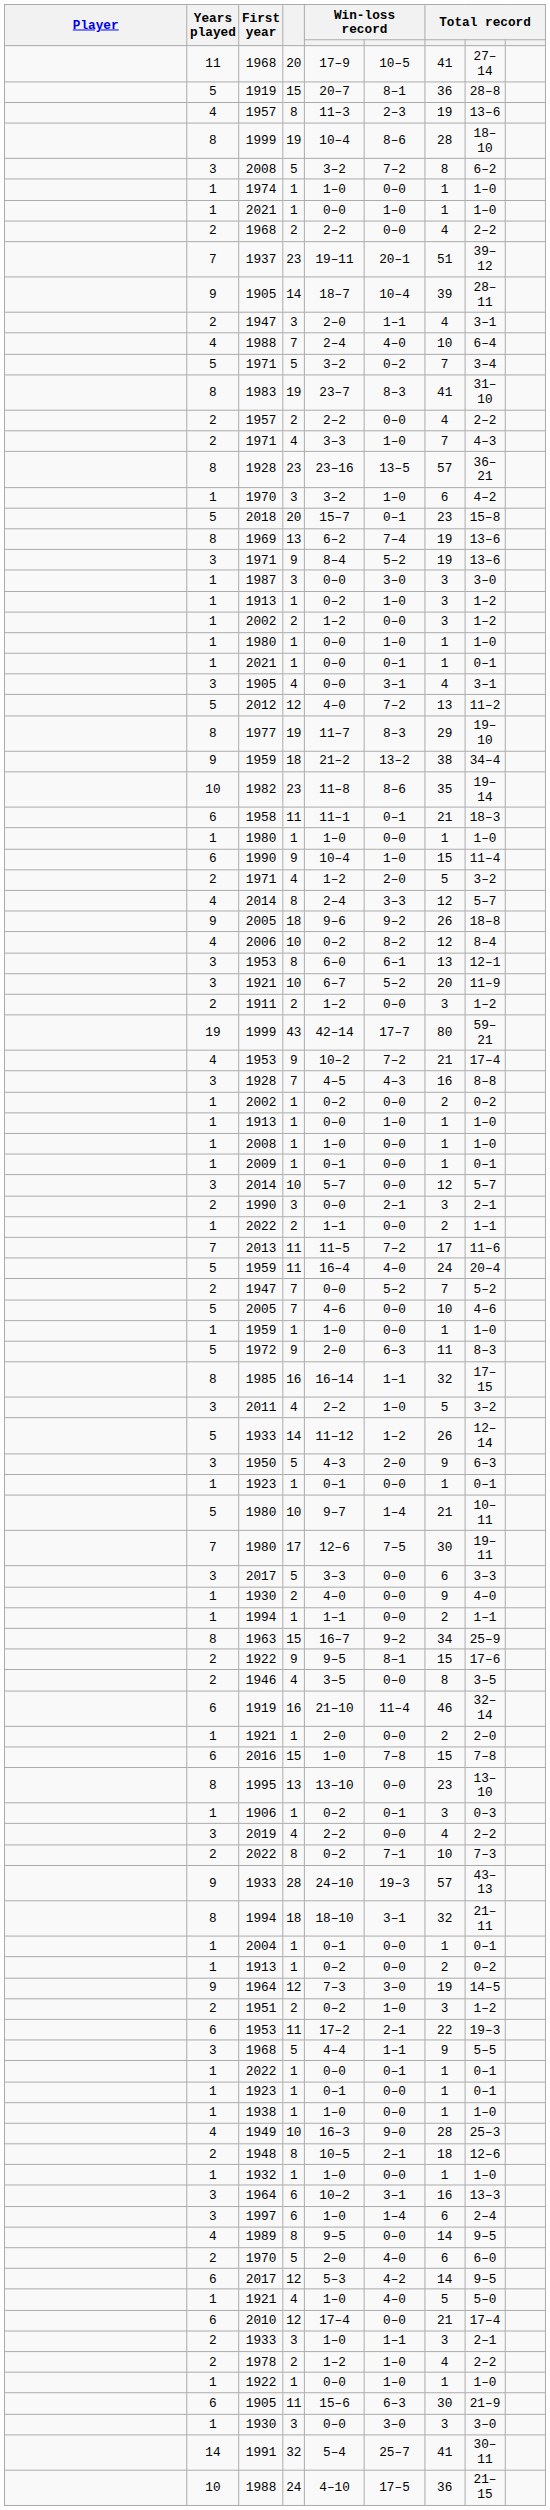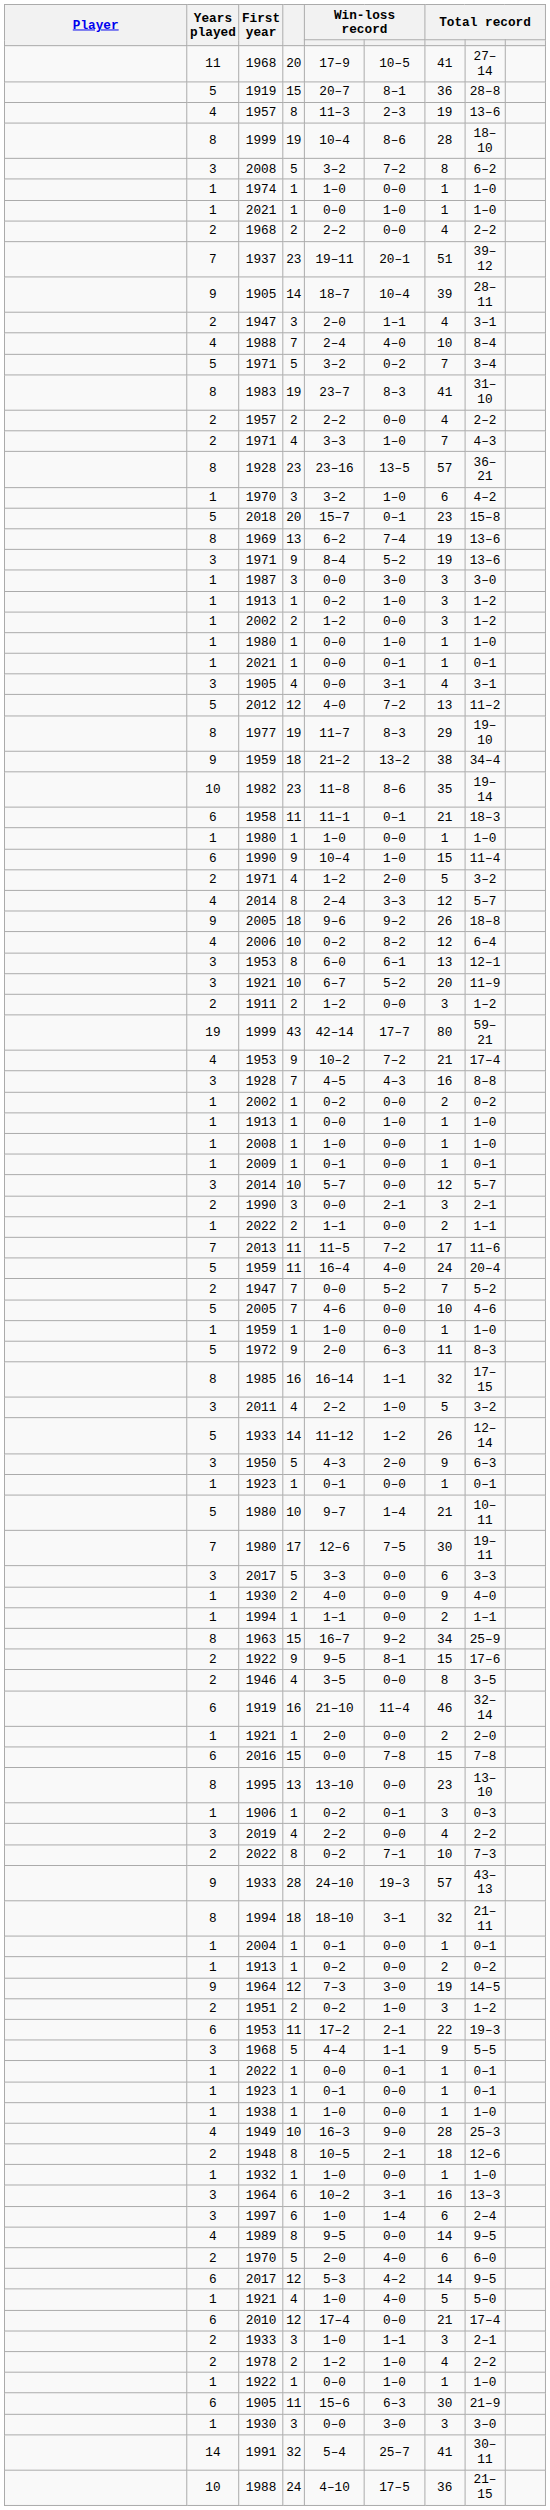1988 / 7 | column 8: 6–4 -> 8–4
2006 | column 8: 8–4 -> 6–4
2016 | column 5: 1–0 -> 0–0
